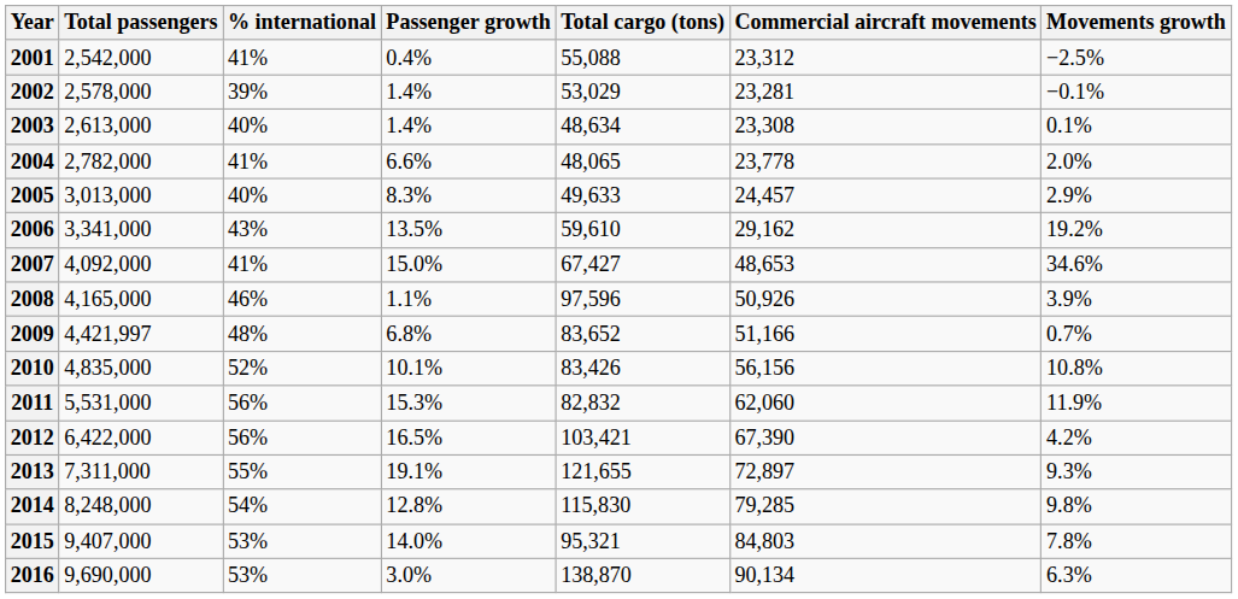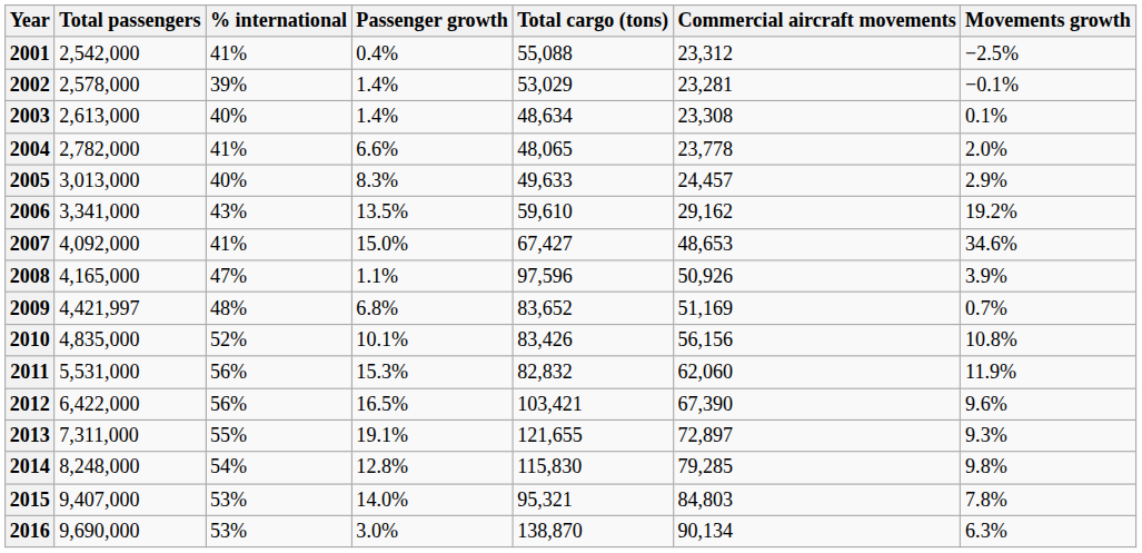2008 | % international: 46% -> 47%
2009 | Commercial aircraft movements: 51,166 -> 51,169
2012 | Movements growth: 4.2% -> 9.6%
